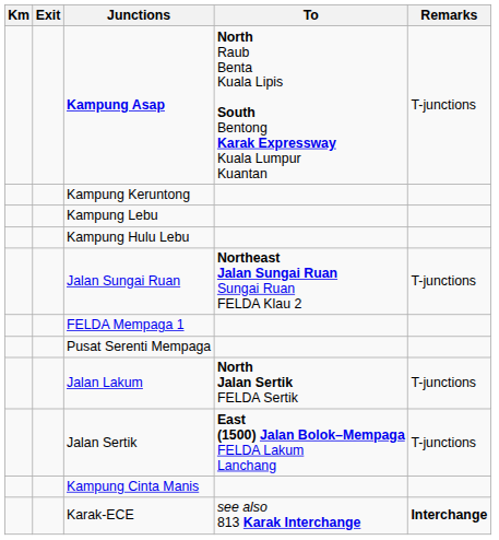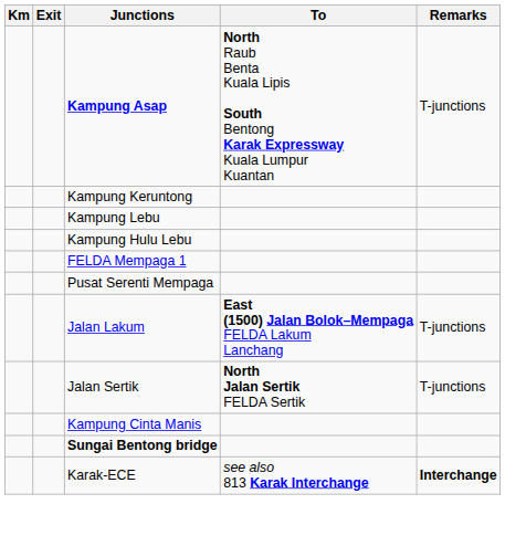- row: Jalan Sungai Ruan | Northeast Jalan Sungai Ruan Sungai Ruan FELDA Klau 2 | T-junctions
Jalan Lakum | To: North Jalan Sertik FELDA Sertik -> East (1500) Jalan Bolok–Mempaga FELDA Lakum Lanchang
Jalan Sertik | To: East (1500) Jalan Bolok–Mempaga FELDA Lakum Lanchang -> North Jalan Sertik FELDA Sertik
+ row: Sungai Bentong bridge
